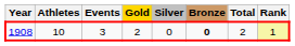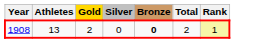- column: Events | 3
1908 | Athletes: 10 -> 13
